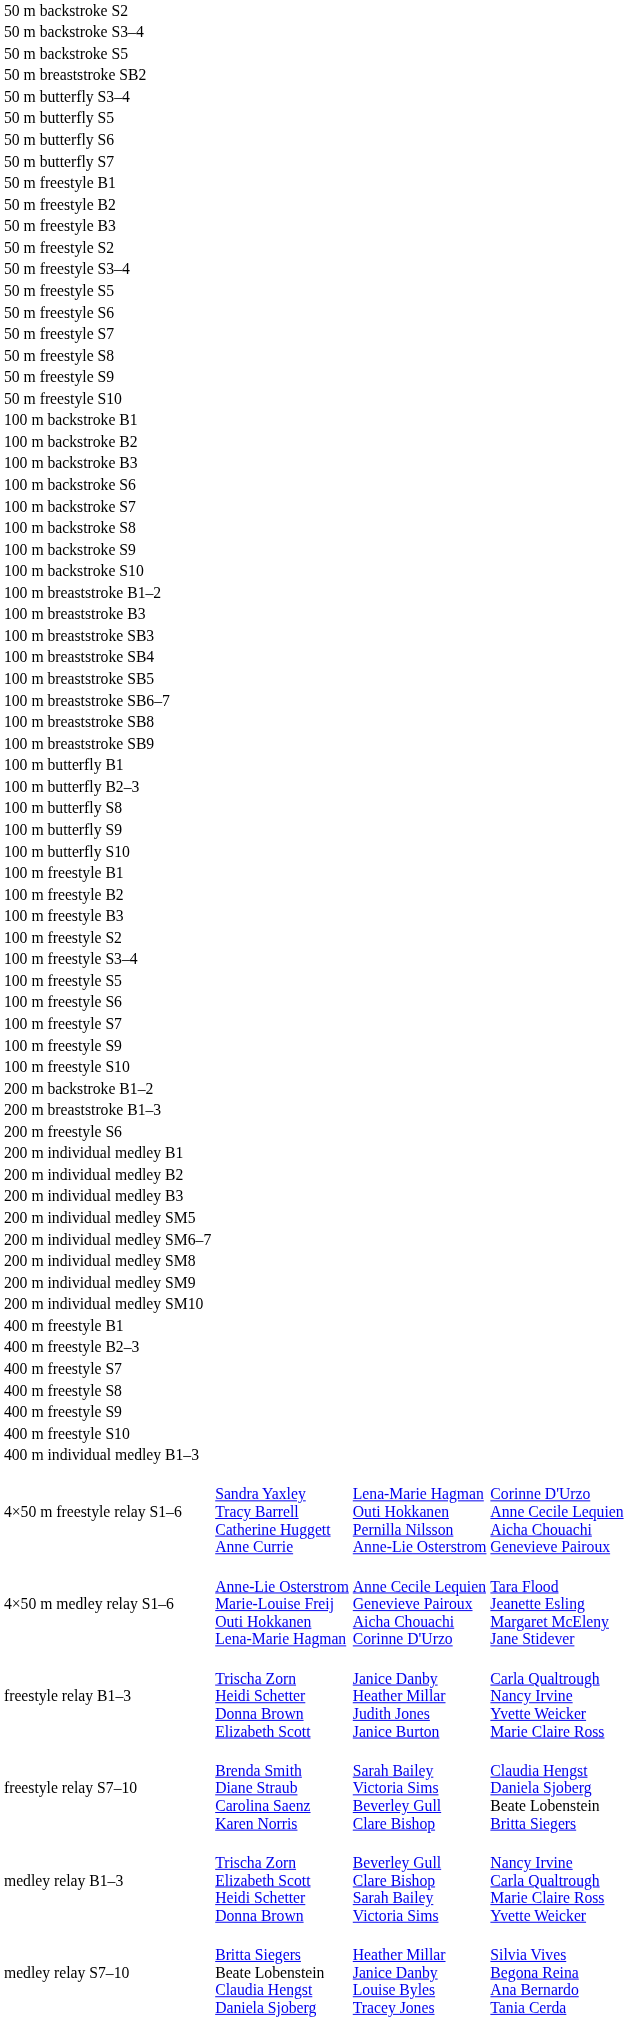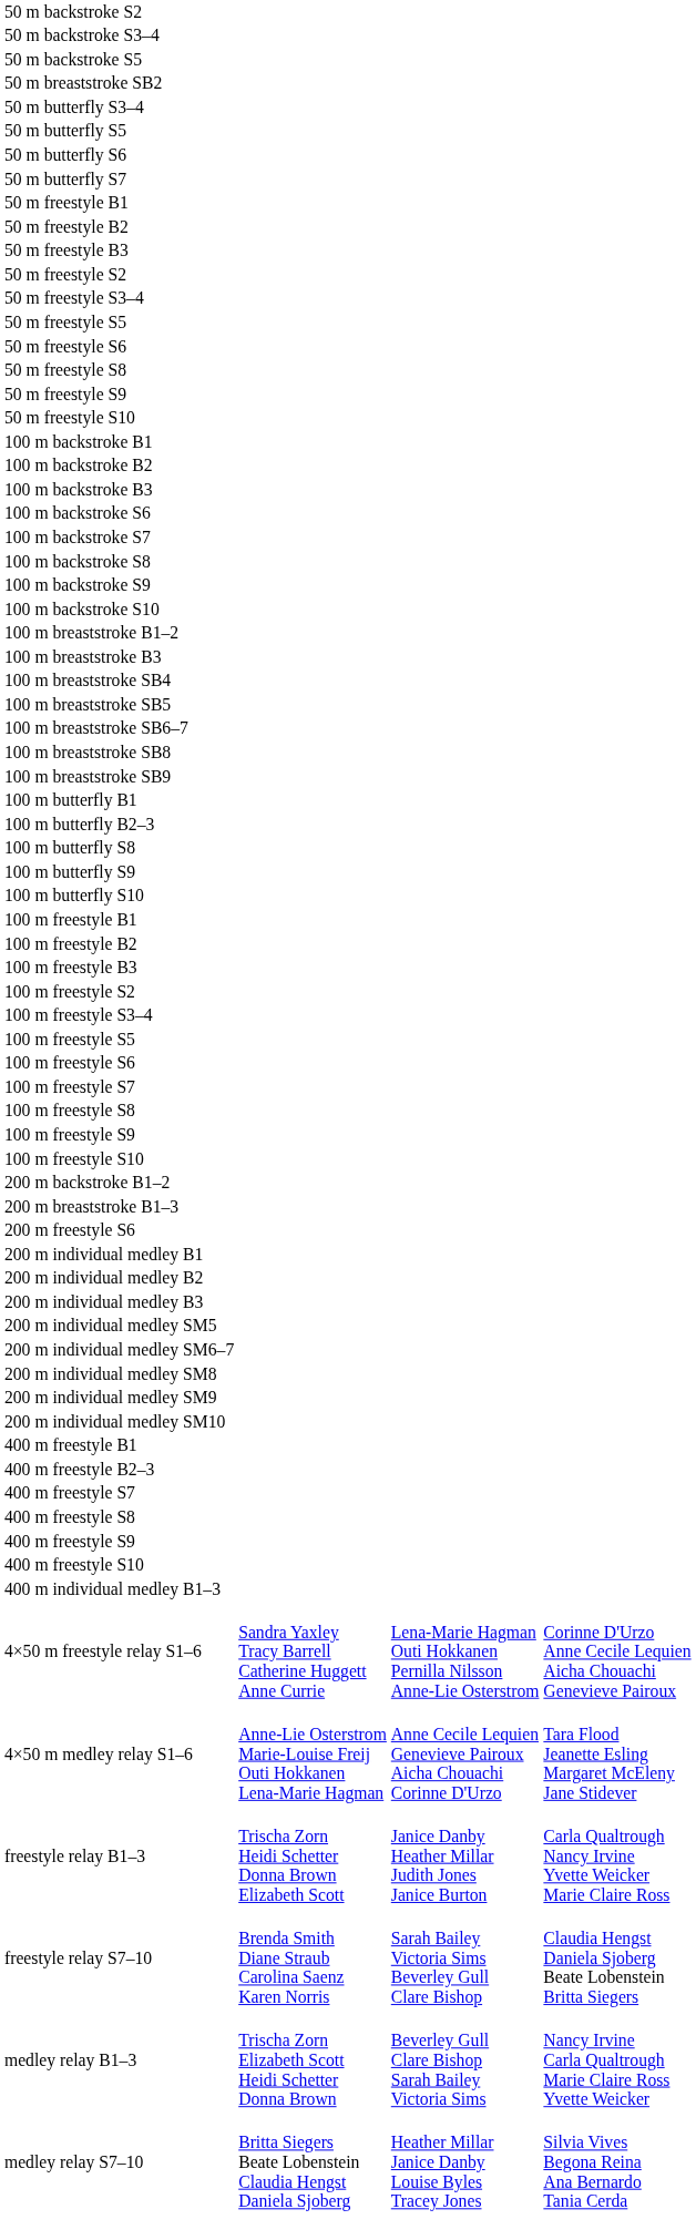- row: 50 m freestyle S7
- row: 100 m breaststroke SB3
+ row: 100 m freestyle S8
